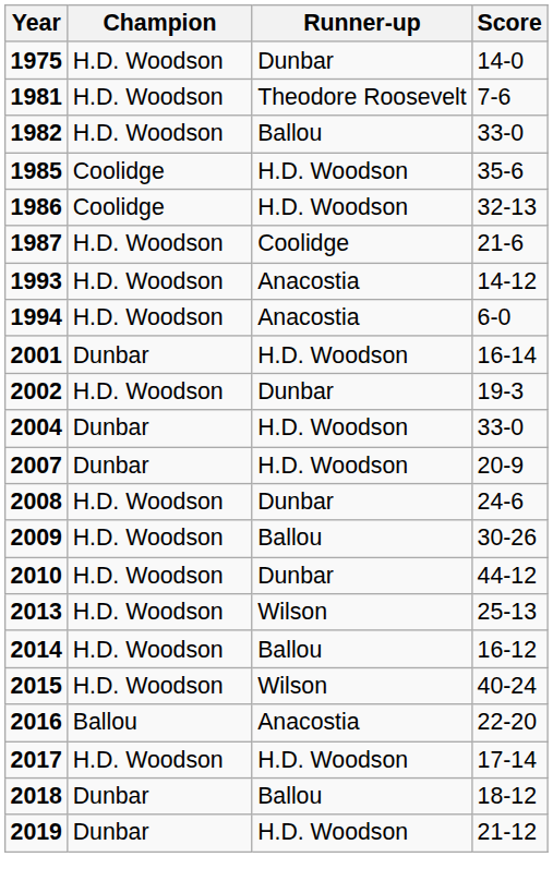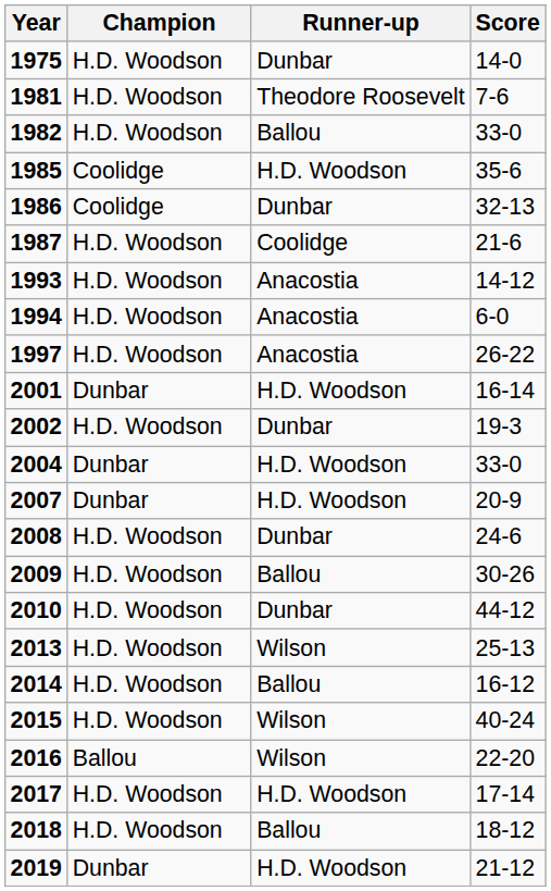1986 | Runner-up: H.D. Woodson -> Dunbar
+ row: 1997 | H.D. Woodson | Anacostia | 26-22
2016 | Runner-up: Anacostia -> Wilson
2018 | Champion: Dunbar -> H.D. Woodson
